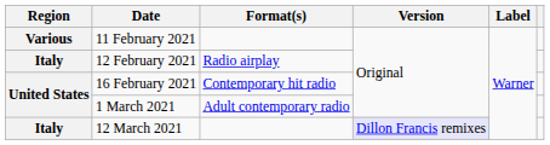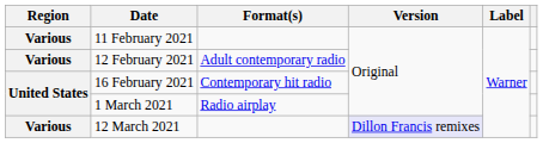12 February 2021 | Region: Italy -> Various
12 February 2021 | Format(s): Radio airplay -> Adult contemporary radio
1 March 2021 | Format(s): Adult contemporary radio -> Radio airplay
12 March 2021 | Region: Italy -> Various
